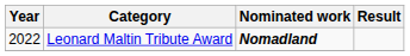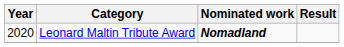Leonard Maltin Tribute Award | Year: 2022 -> 2020
